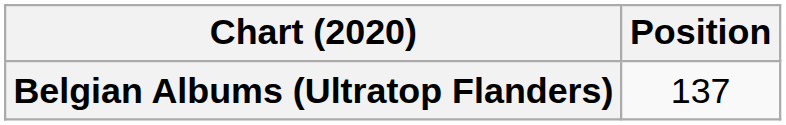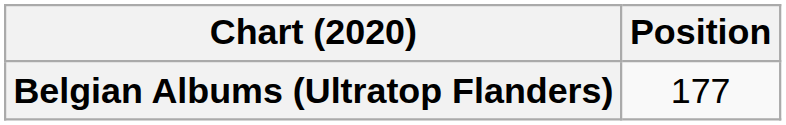Belgian Albums (Ultratop Flanders) | Position: 137 -> 177
